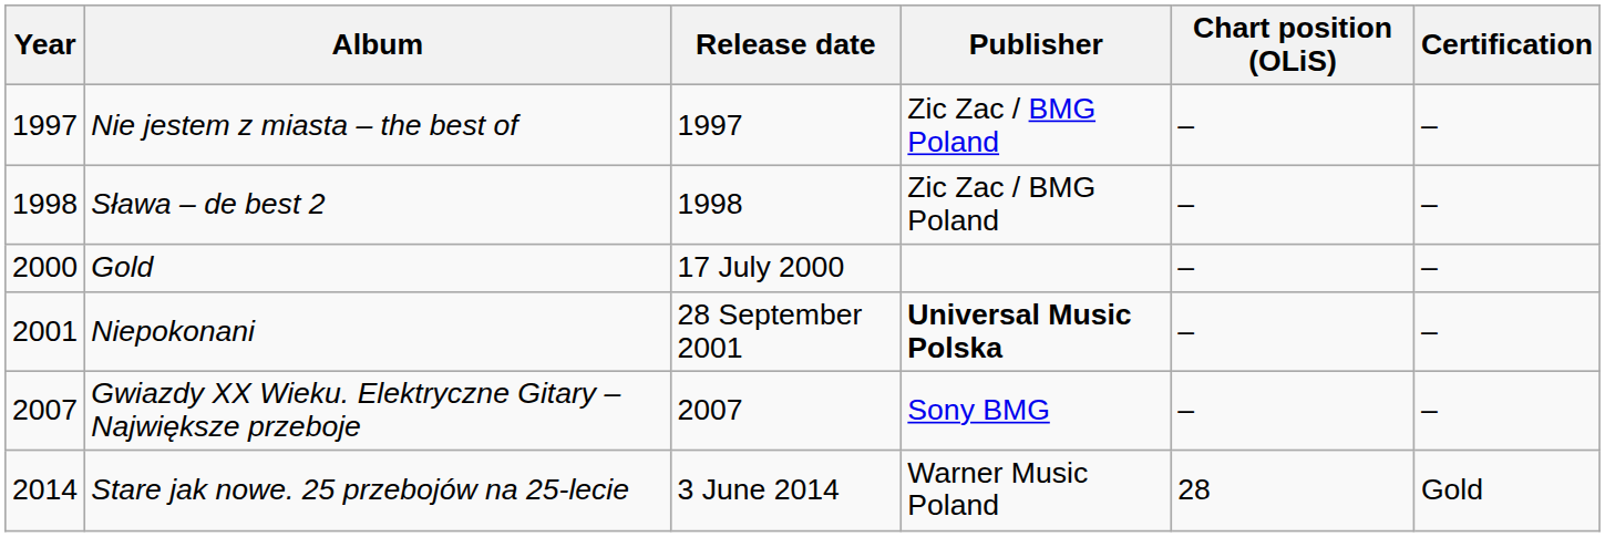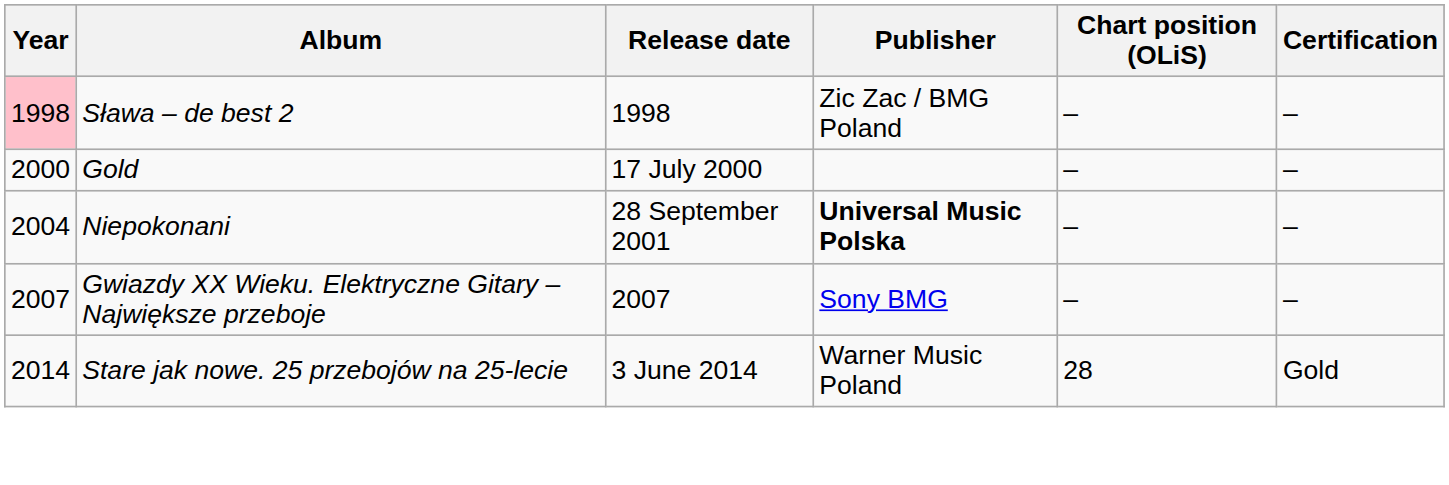- row: 1997 | Nie jestem z miasta – the best of | 1997 | Zic Zac / BMG Poland | – | –
Sława – de best 2 | Year: no background -> pink background
Niepokonani | Year: 2001 -> 2004
